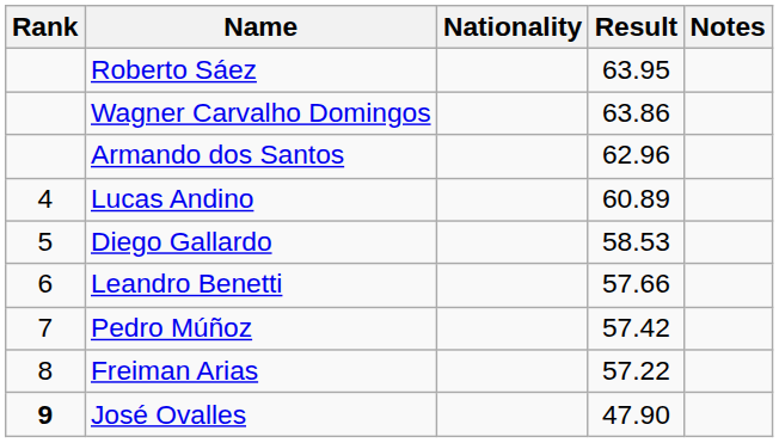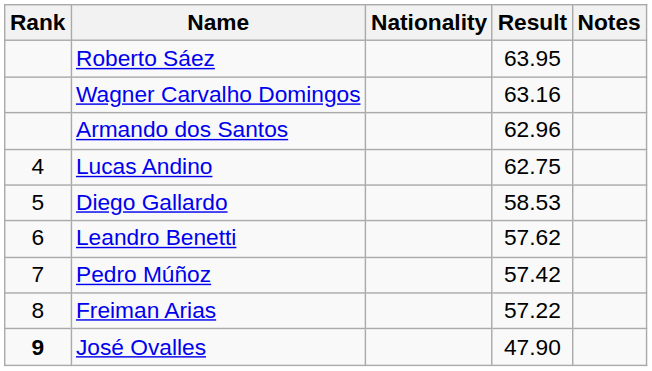Wagner Carvalho Domingos | Result: 63.86 -> 63.16
Lucas Andino | Result: 60.89 -> 62.75
Leandro Benetti | Result: 57.66 -> 57.62
